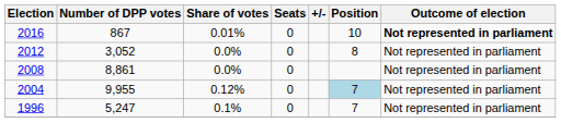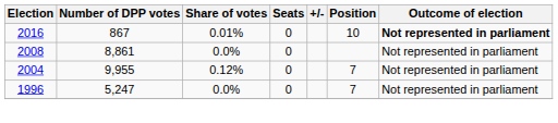- row: 2012 | 3,052 | 0.0% | 0 | 8 | Not represented in parliament
2004 | Position: lightblue background -> no background
1996 | Share of votes: 0.1% -> 0.0%
